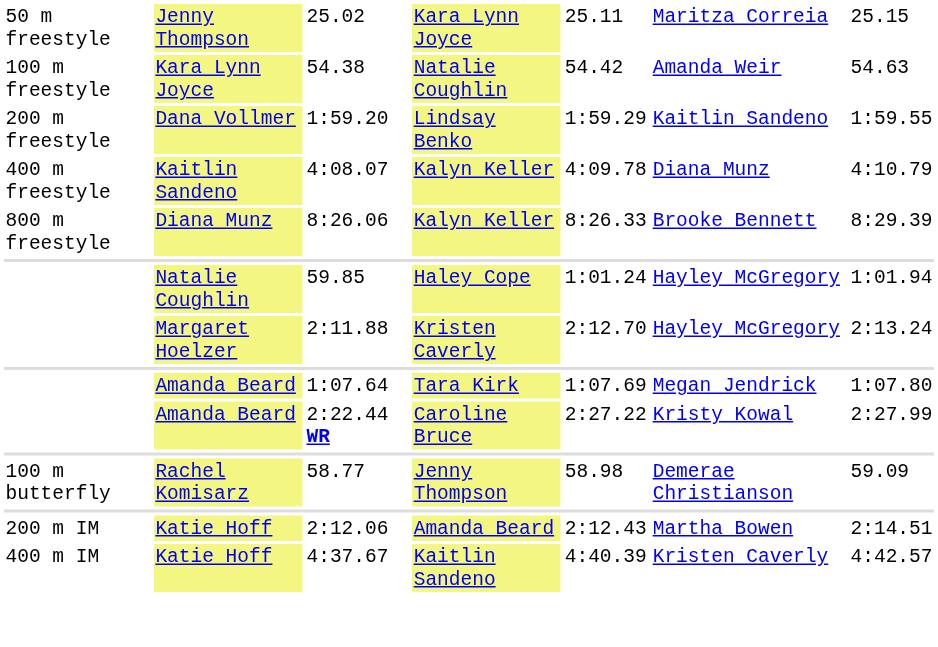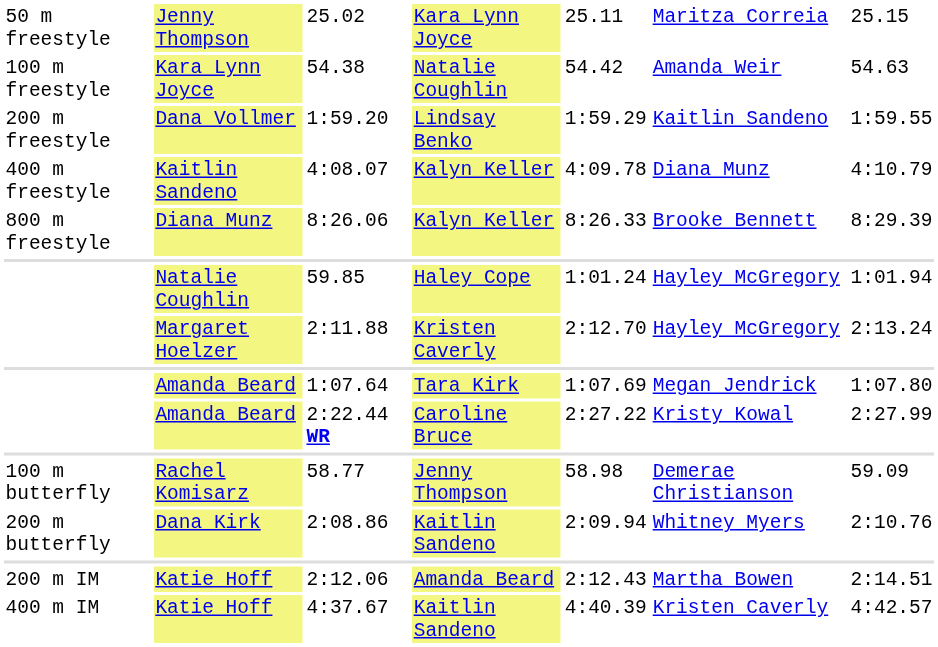+ row: 200 m butterfly | Dana Kirk | 2:08.86 | Kaitlin Sandeno | 2:09.94 | Whitney Myers | 2:10.76
